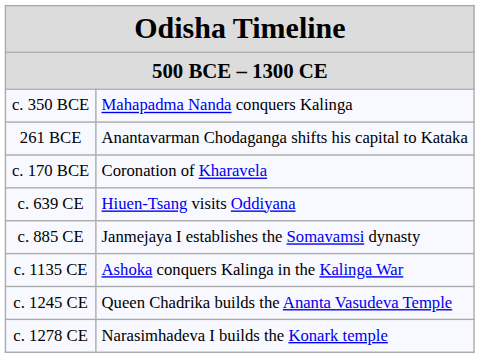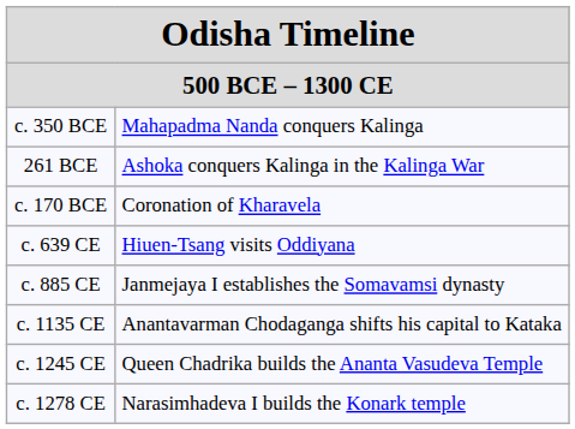261 BCE | column 2: Anantavarman Chodaganga shifts his capital to Kataka -> Ashoka conquers Kalinga in the Kalinga War
c. 1135 CE | column 2: Ashoka conquers Kalinga in the Kalinga War -> Anantavarman Chodaganga shifts his capital to Kataka
